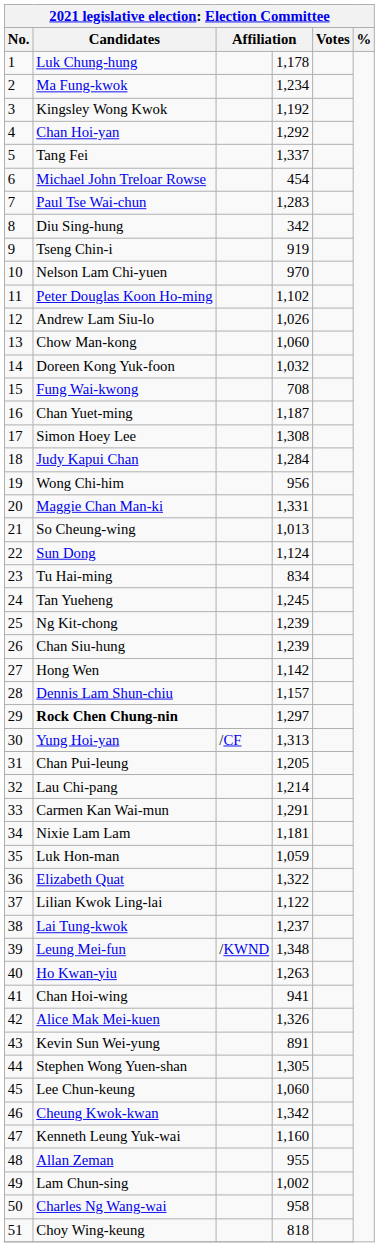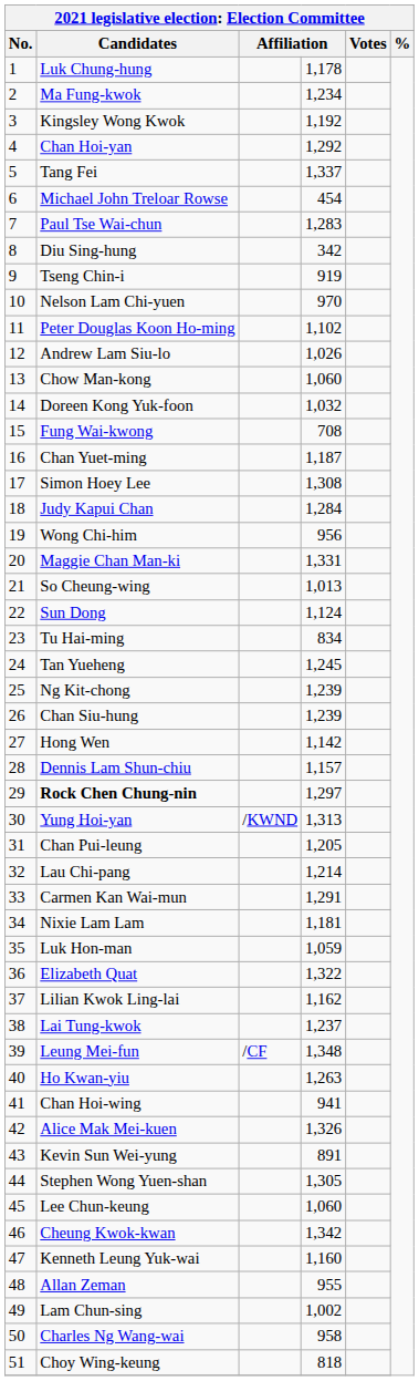Yung Hoi-yan | column 3: /CF -> /KWND
Lilian Kwok Ling-lai | column 4: 1,122 -> 1,162
Leung Mei-fun | column 3: /KWND -> /CF
